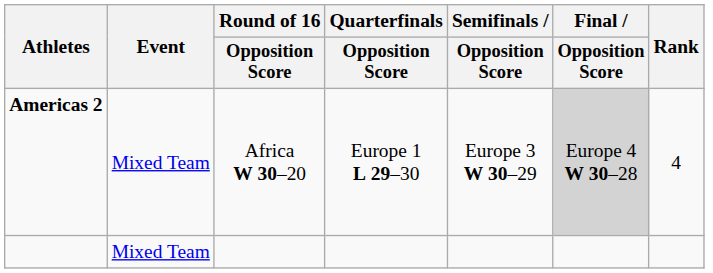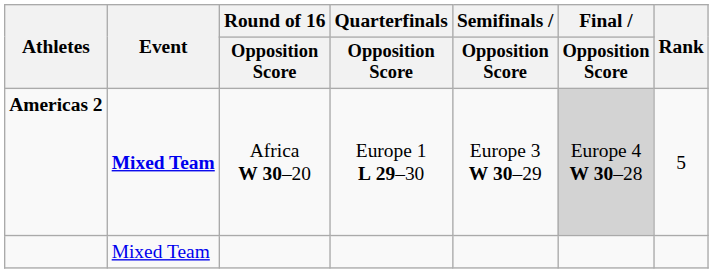Americas 2 | Event: normal -> bold
Americas 2 | Rank: 4 -> 5
